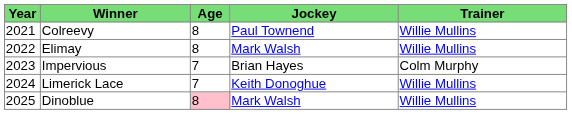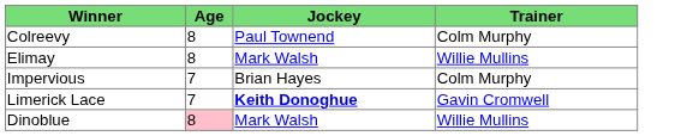- column: Year | 2021 | 2022 | 2023 | 2024 | 2025
Colreevy | Trainer: Willie Mullins -> Colm Murphy
Limerick Lace | Jockey: normal -> bold
Limerick Lace | Trainer: Willie Mullins -> Gavin Cromwell
